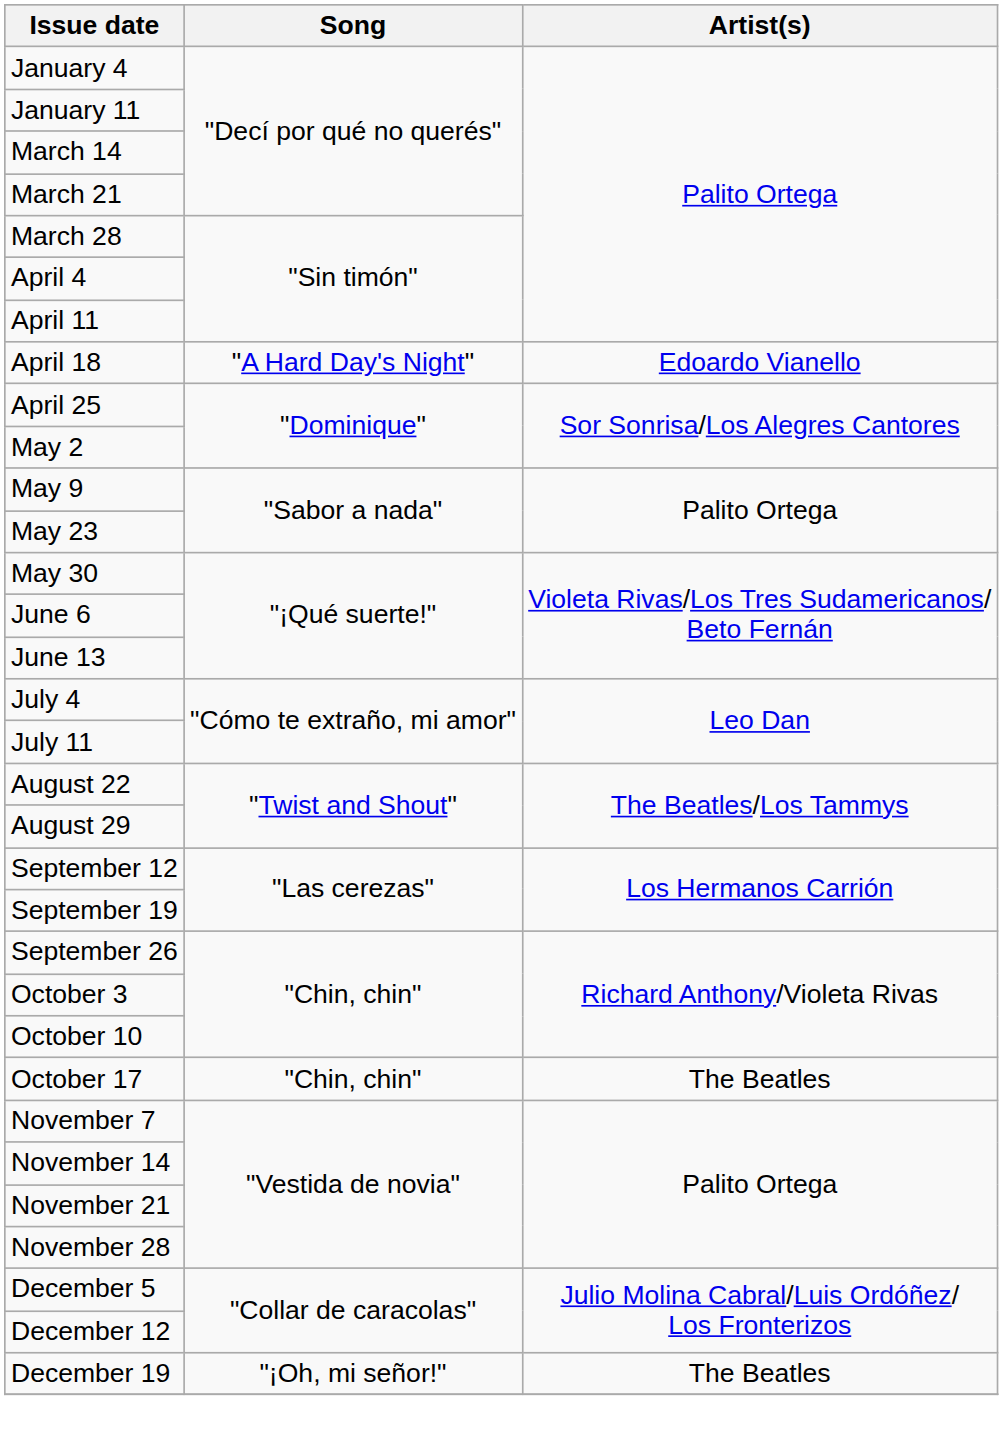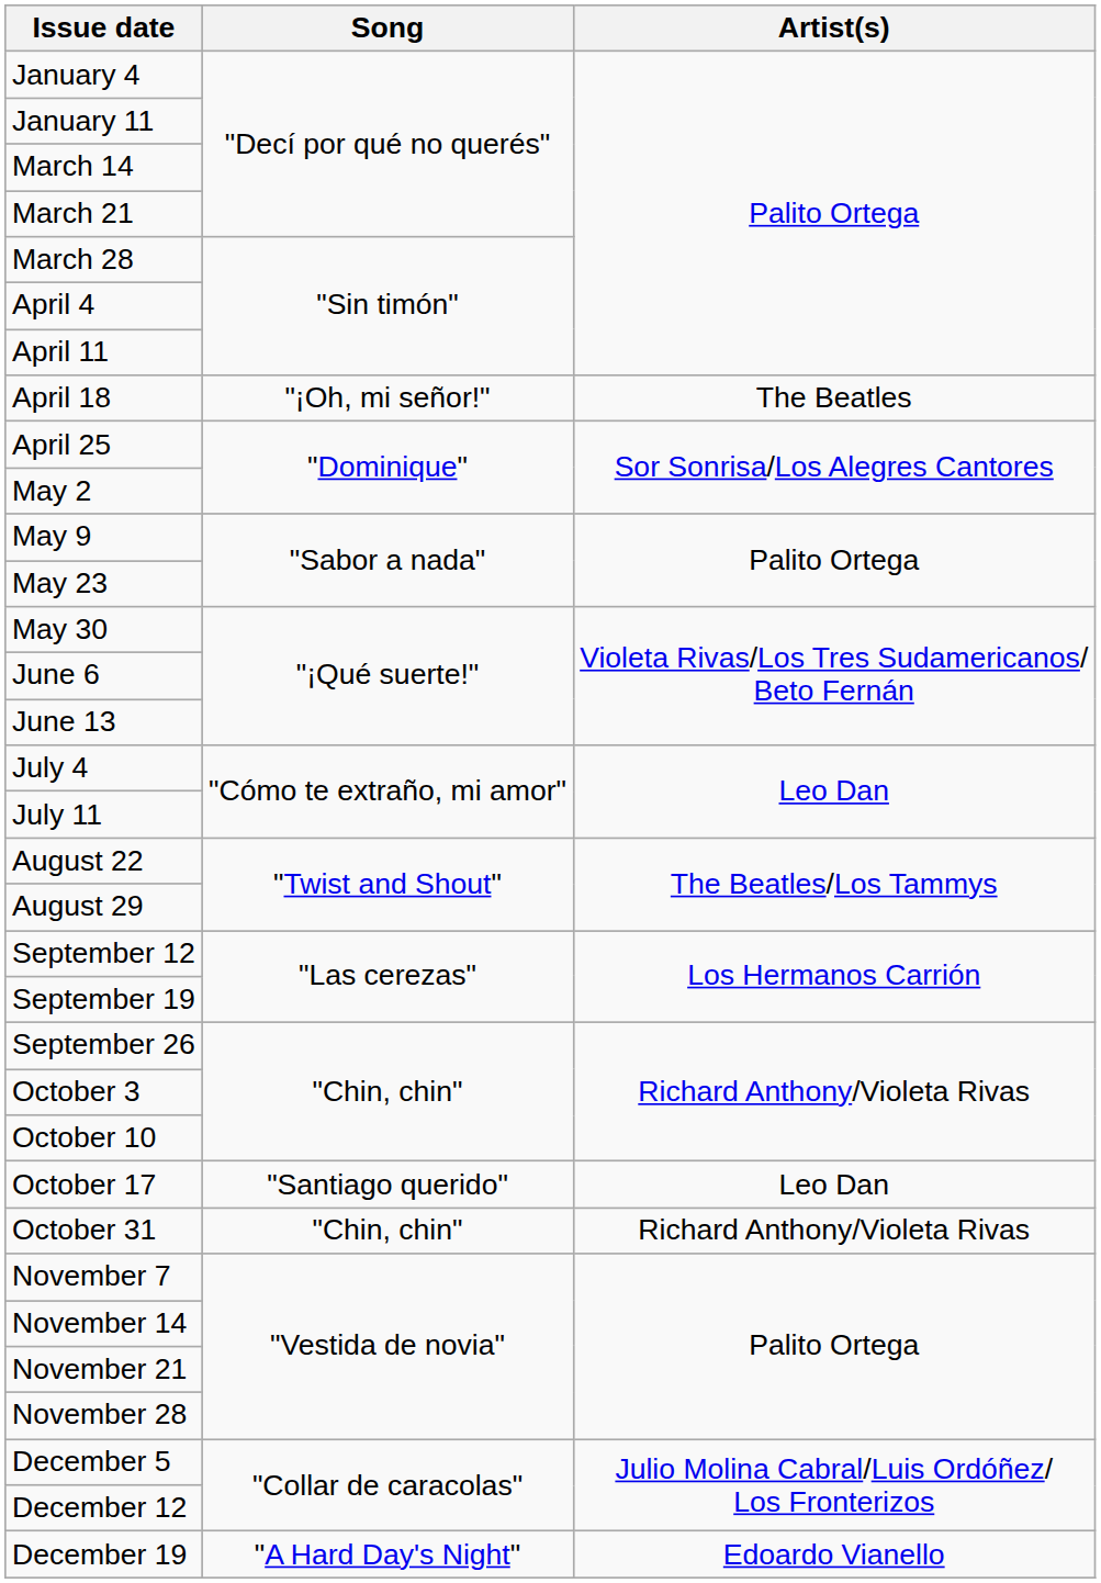April 18 | Song: "A Hard Day's Night" -> "¡Oh, mi señor!"
April 18 | Artist(s): Edoardo Vianello -> The Beatles
October 17 | Song: "Chin, chin" -> "Santiago querido"
October 17 | Artist(s): The Beatles -> Leo Dan
+ row: October 31 | "Chin, chin" | Richard Anthony/Violeta Rivas
December 19 | Song: "¡Oh, mi señor!" -> "A Hard Day's Night"
December 19 | Artist(s): The Beatles -> Edoardo Vianello
